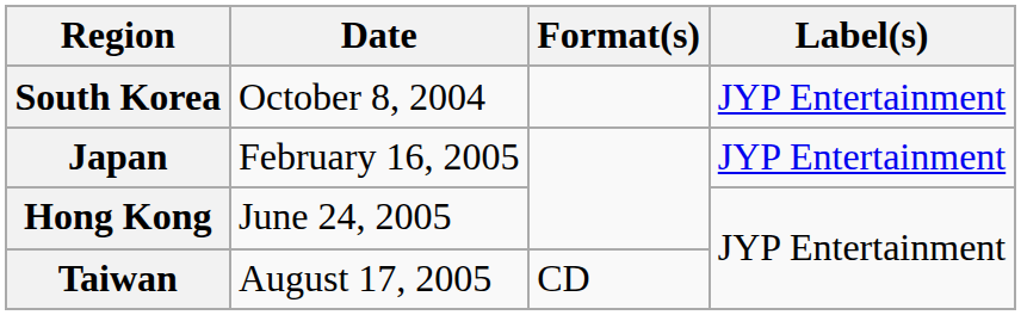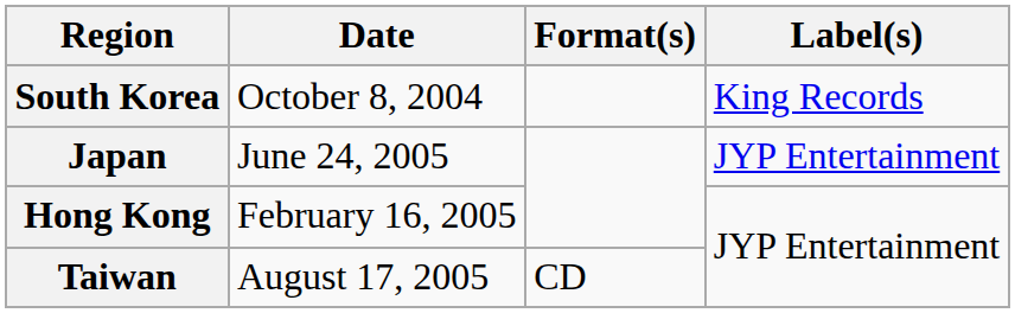South Korea | Label(s): JYP Entertainment -> King Records
Japan | Date: February 16, 2005 -> June 24, 2005
Hong Kong | Date: June 24, 2005 -> February 16, 2005
